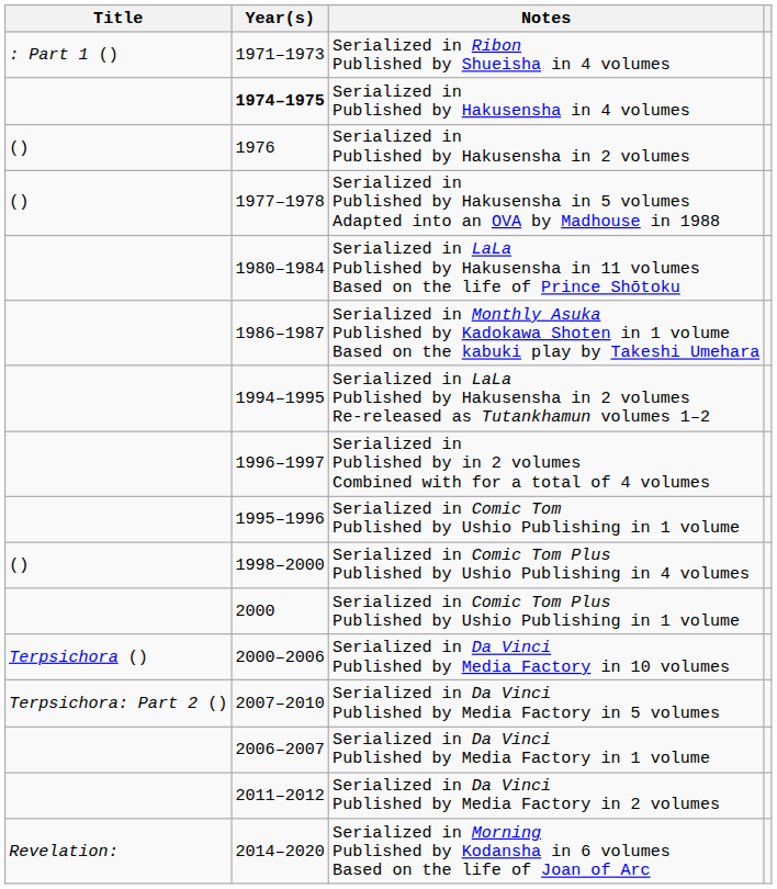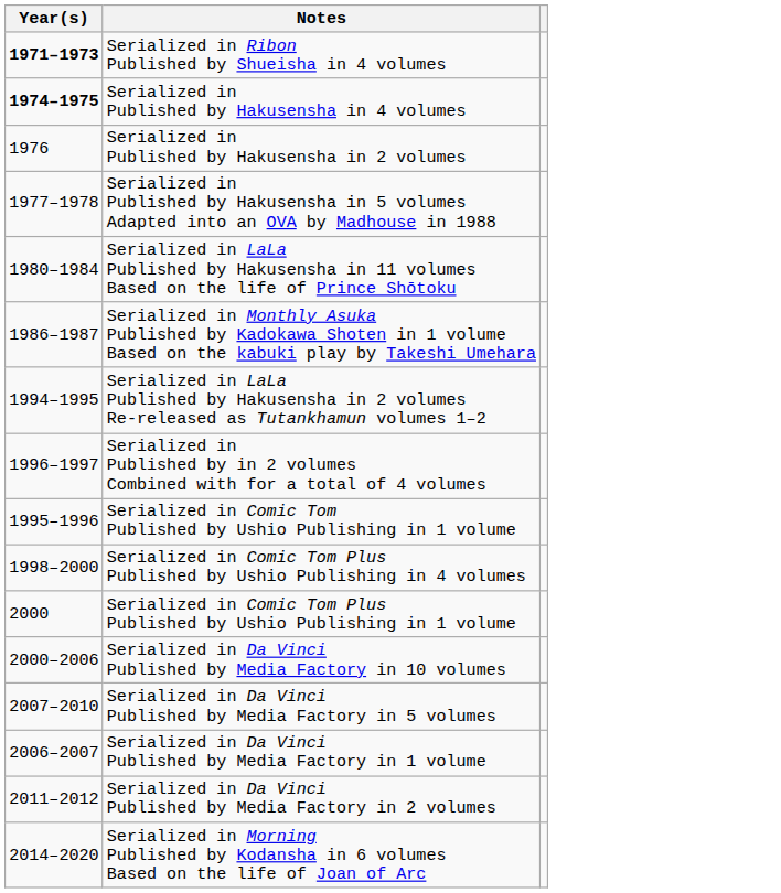- column: Title | : Part 1 () | () | () | () | Terpsichora () | Terpsichora: Part 2 () | Revelation:
Serialized in Ribon Published by Shueisha in 4 volumes | Year(s): normal -> bold
